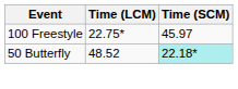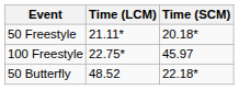+ row: 50 Freestyle | 21.11* | 20.18*
50 Butterfly | Time (SCM): paleturquoise background -> no background
